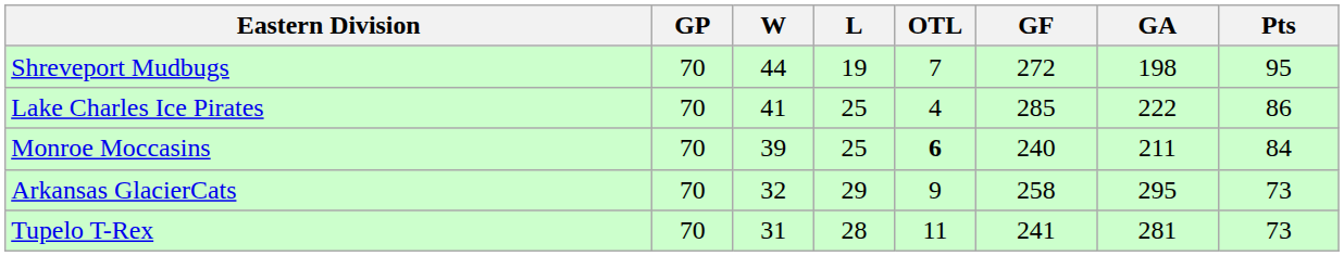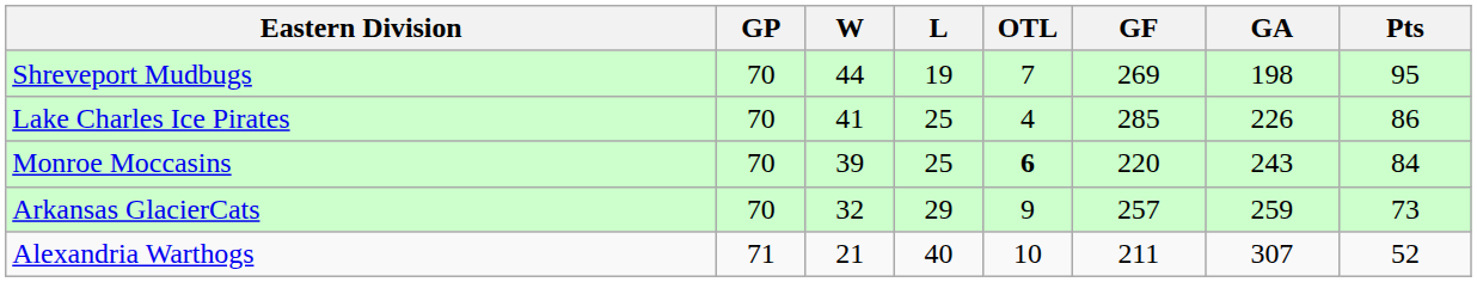Shreveport Mudbugs | GF: 272 -> 269
Lake Charles Ice Pirates | GA: 222 -> 226
Monroe Moccasins | GF: 240 -> 220
Monroe Moccasins | GA: 211 -> 243
Arkansas GlacierCats | GF: 258 -> 257
Arkansas GlacierCats | GA: 295 -> 259
- row: Tupelo T-Rex | 70 | 31 | 28 | 11 | 241 | 281 | 73
+ row: Alexandria Warthogs | 71 | 21 | 40 | 10 | 211 | 307 | 52
